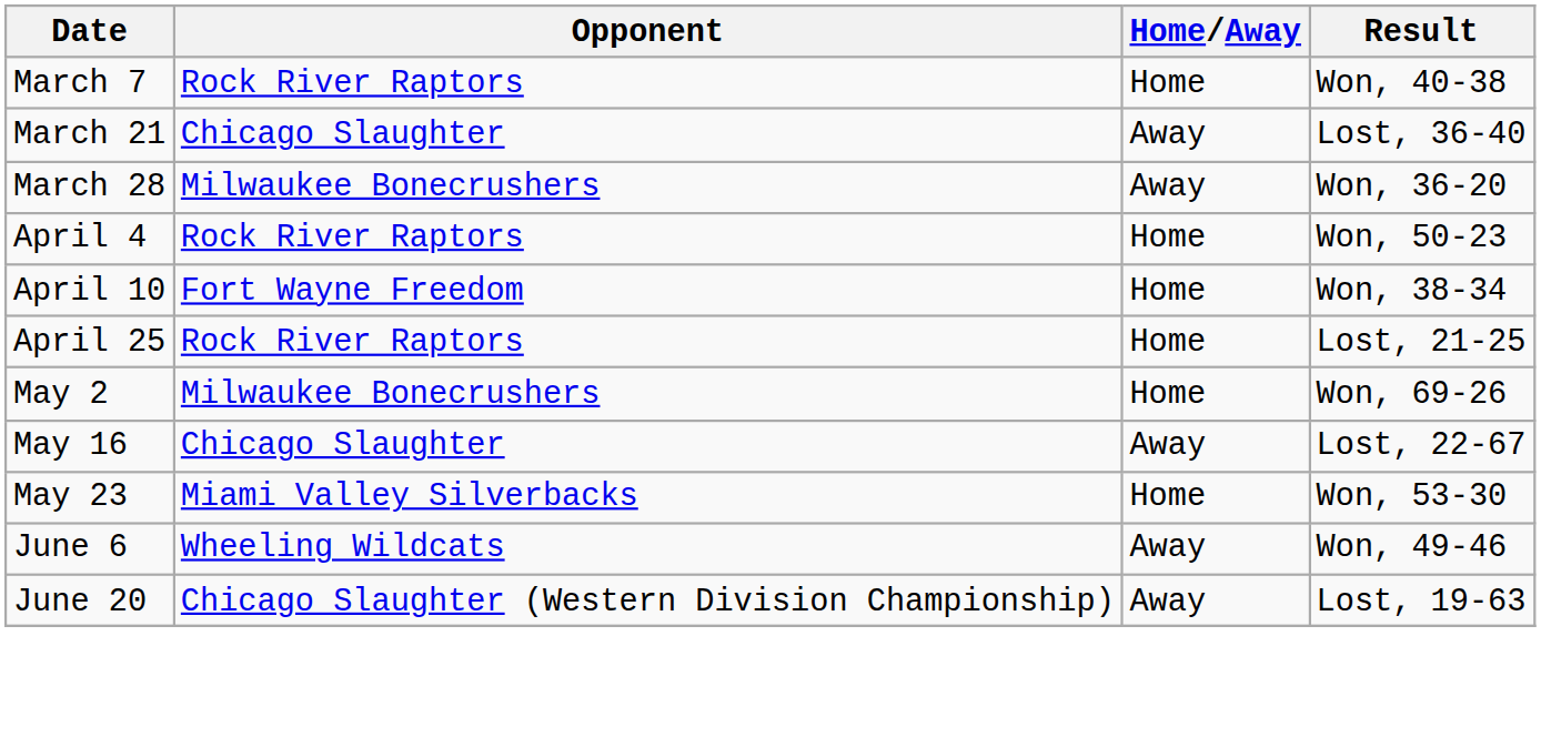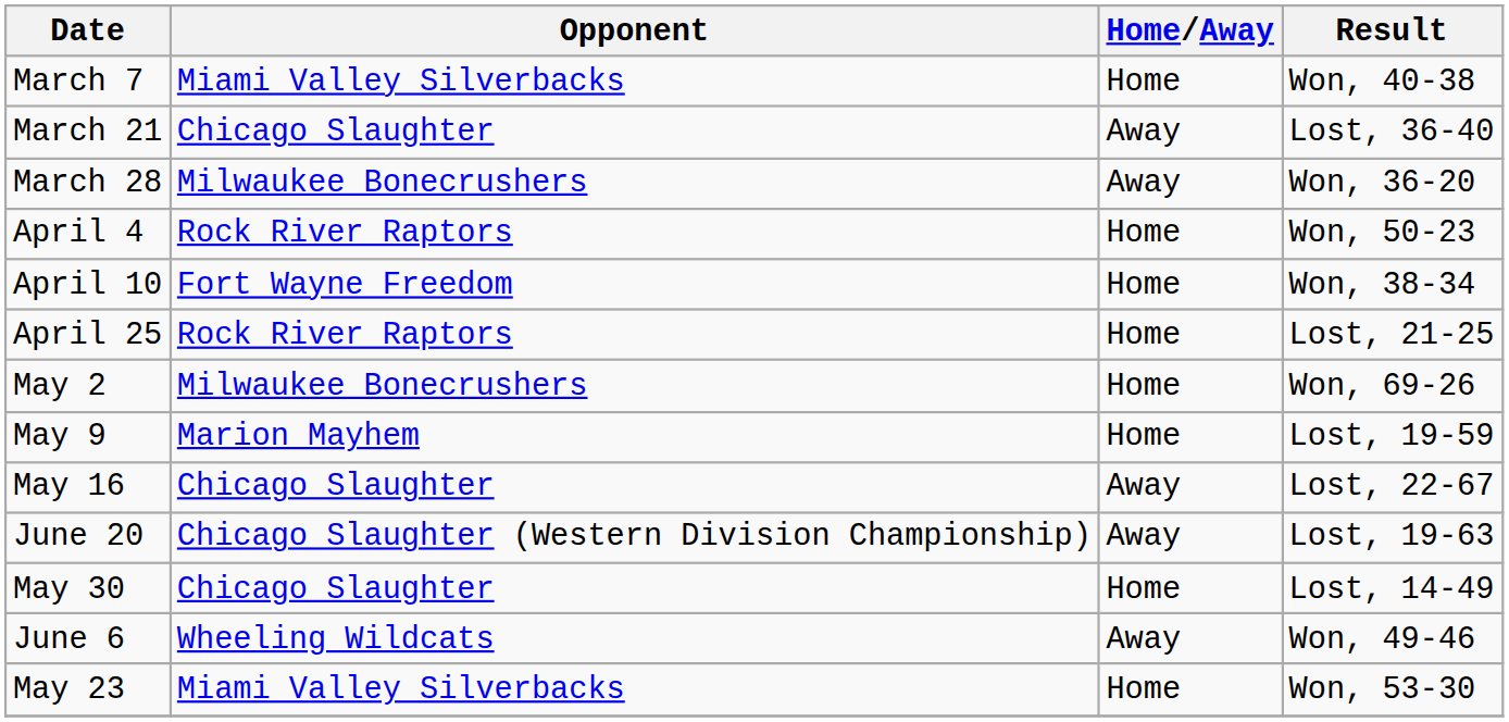March 7 | Opponent: Rock River Raptors -> Miami Valley Silverbacks
+ row: May 9 | Marion Mayhem | Home | Lost, 19-59
rows swapped: May 23 <-> June 20
+ row: May 30 | Chicago Slaughter | Home | Lost, 14-49
